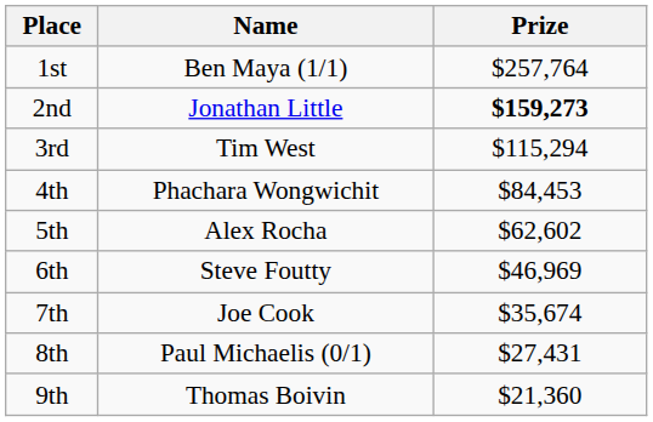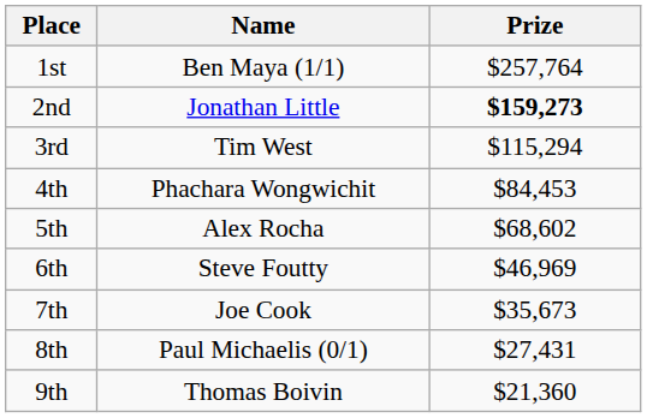5th | Prize: $62,602 -> $68,602
7th | Prize: $35,674 -> $35,673
